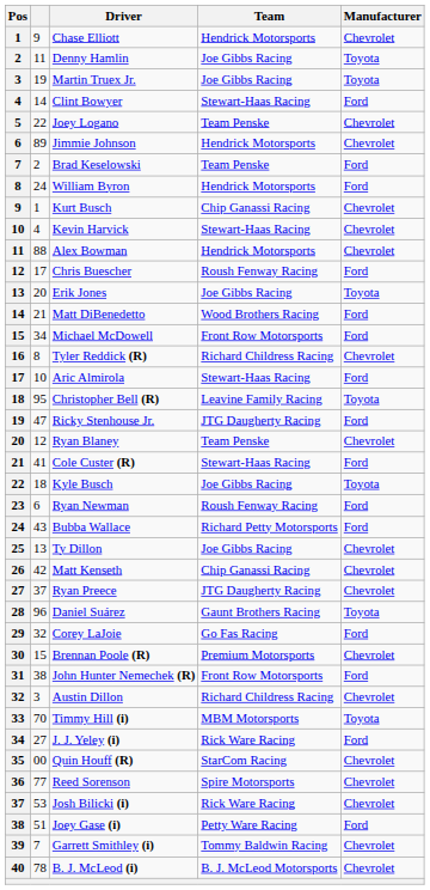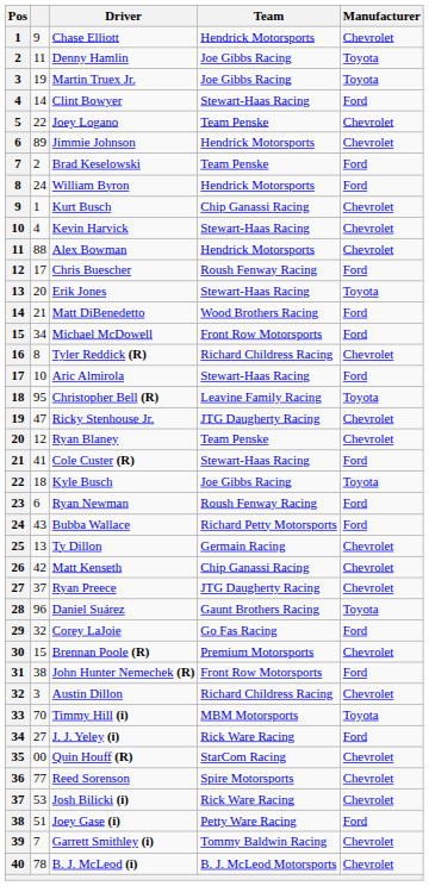Erik Jones | Team: Joe Gibbs Racing -> Stewart-Haas Racing
Ricky Stenhouse Jr. | Manufacturer: Ford -> Chevrolet
Ty Dillon | Team: Joe Gibbs Racing -> Germain Racing
